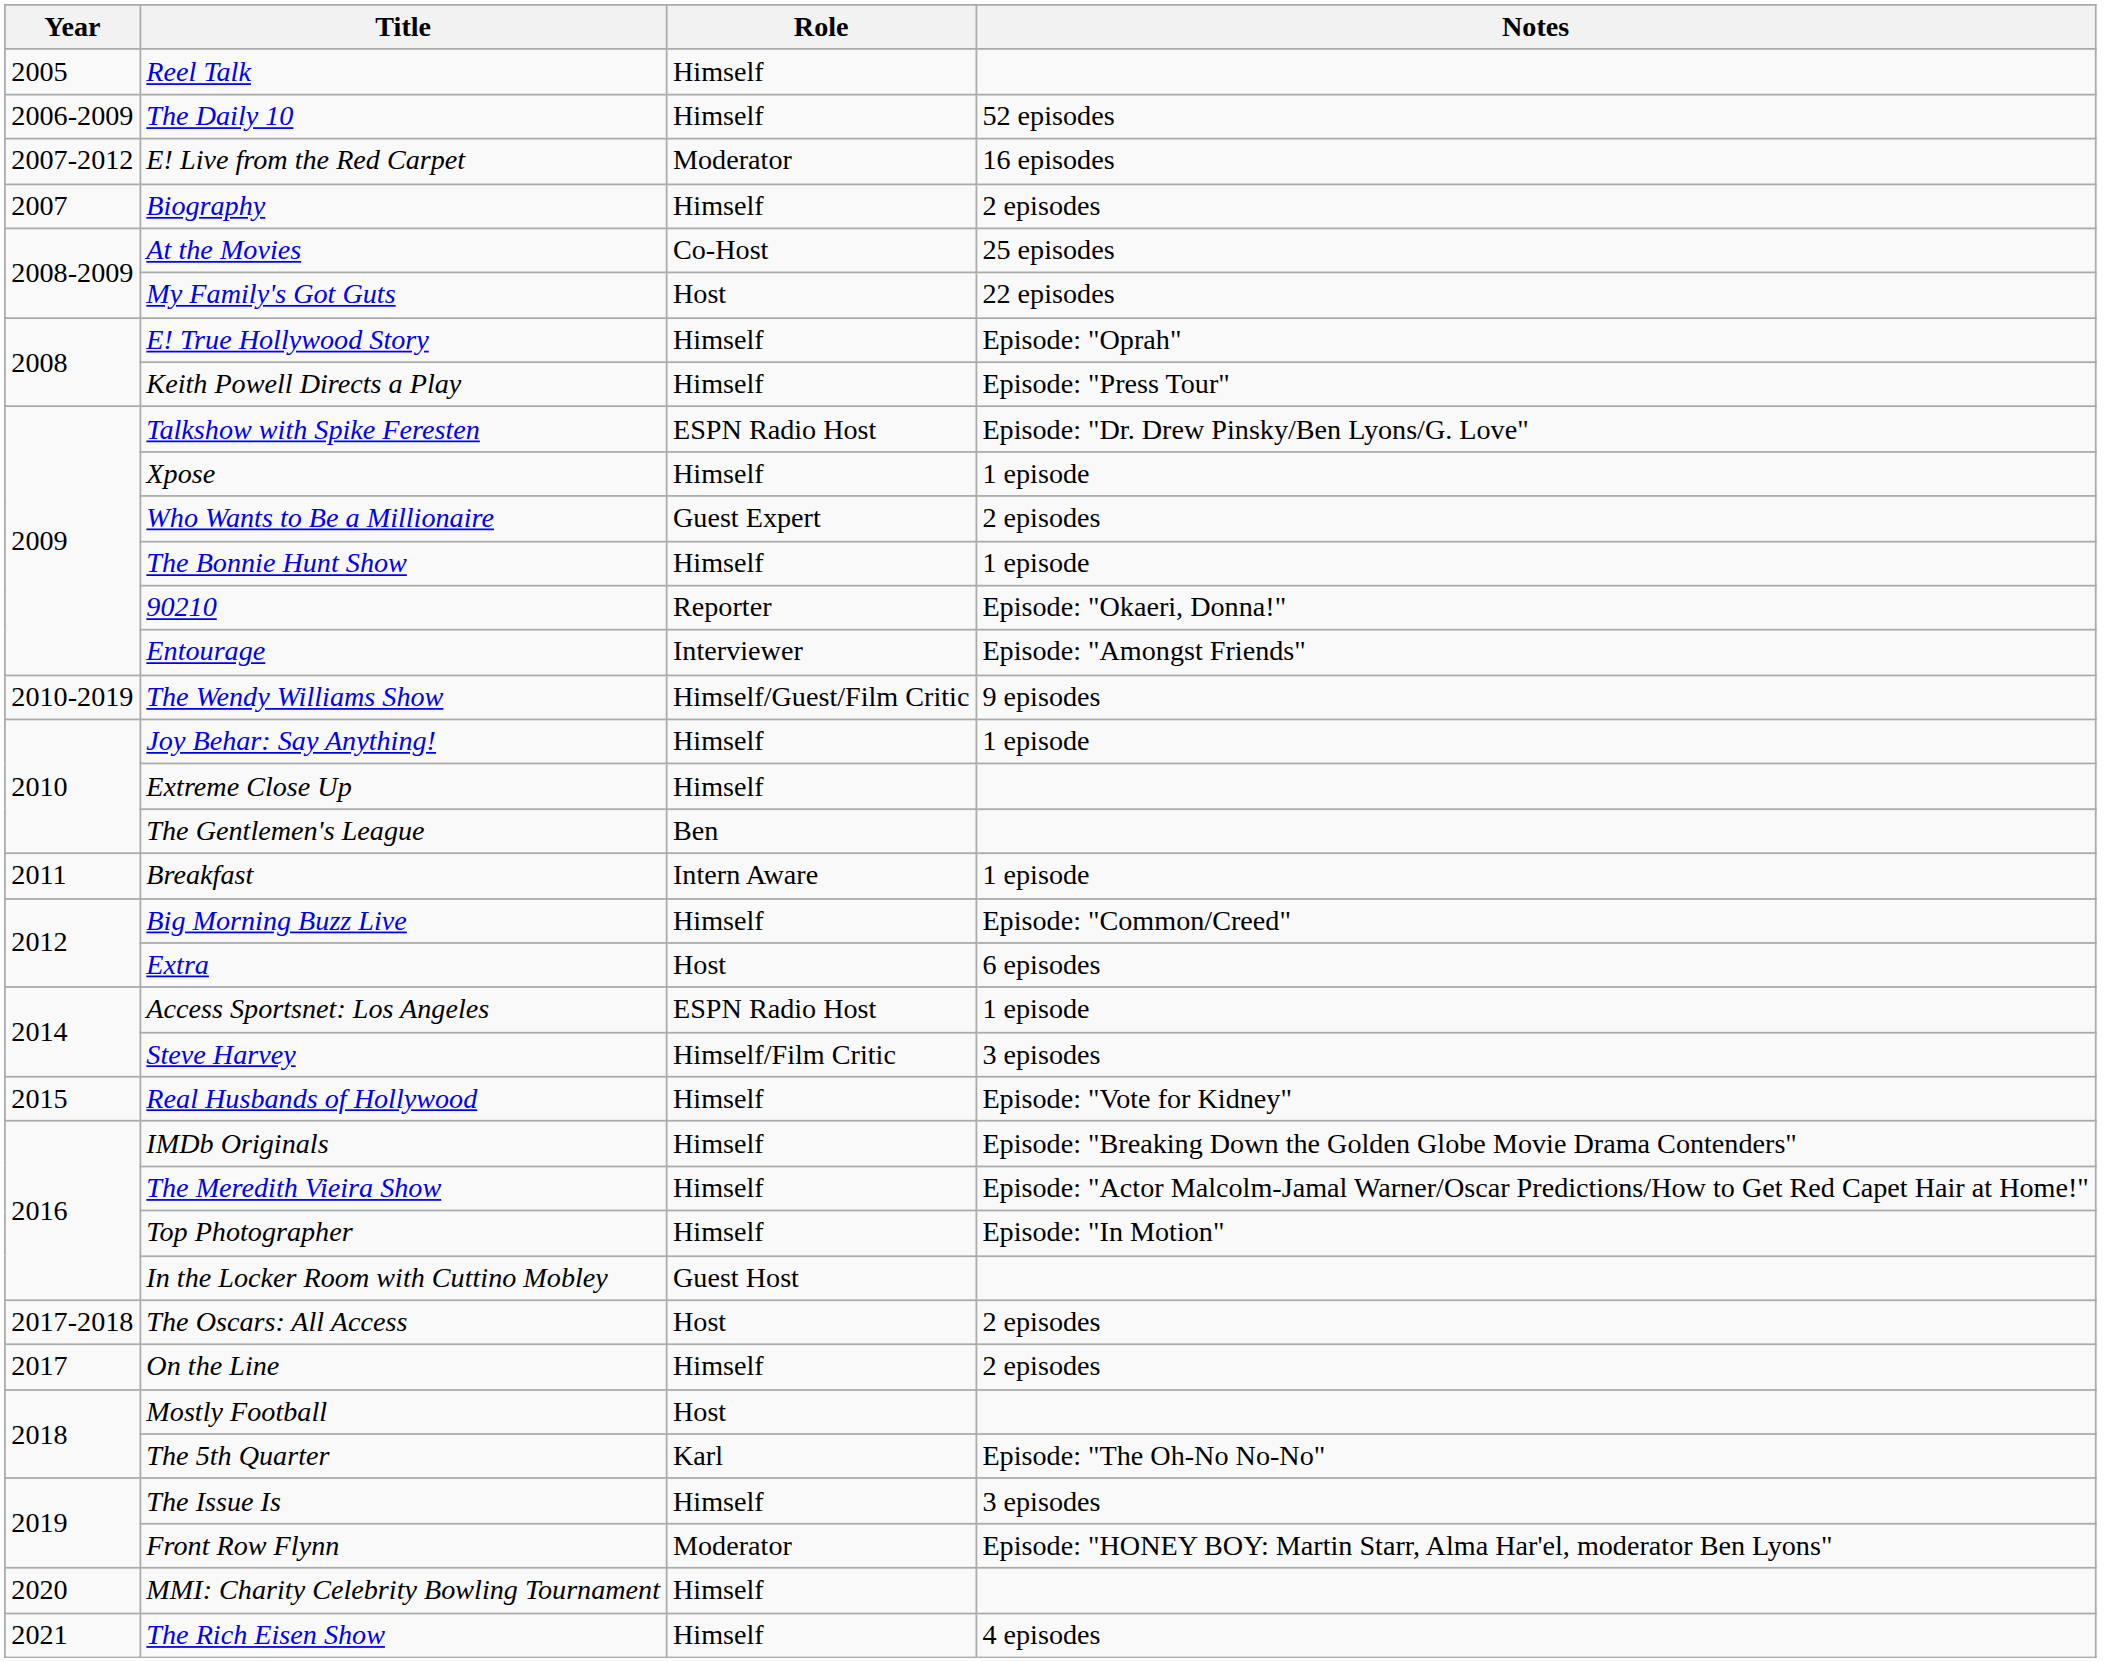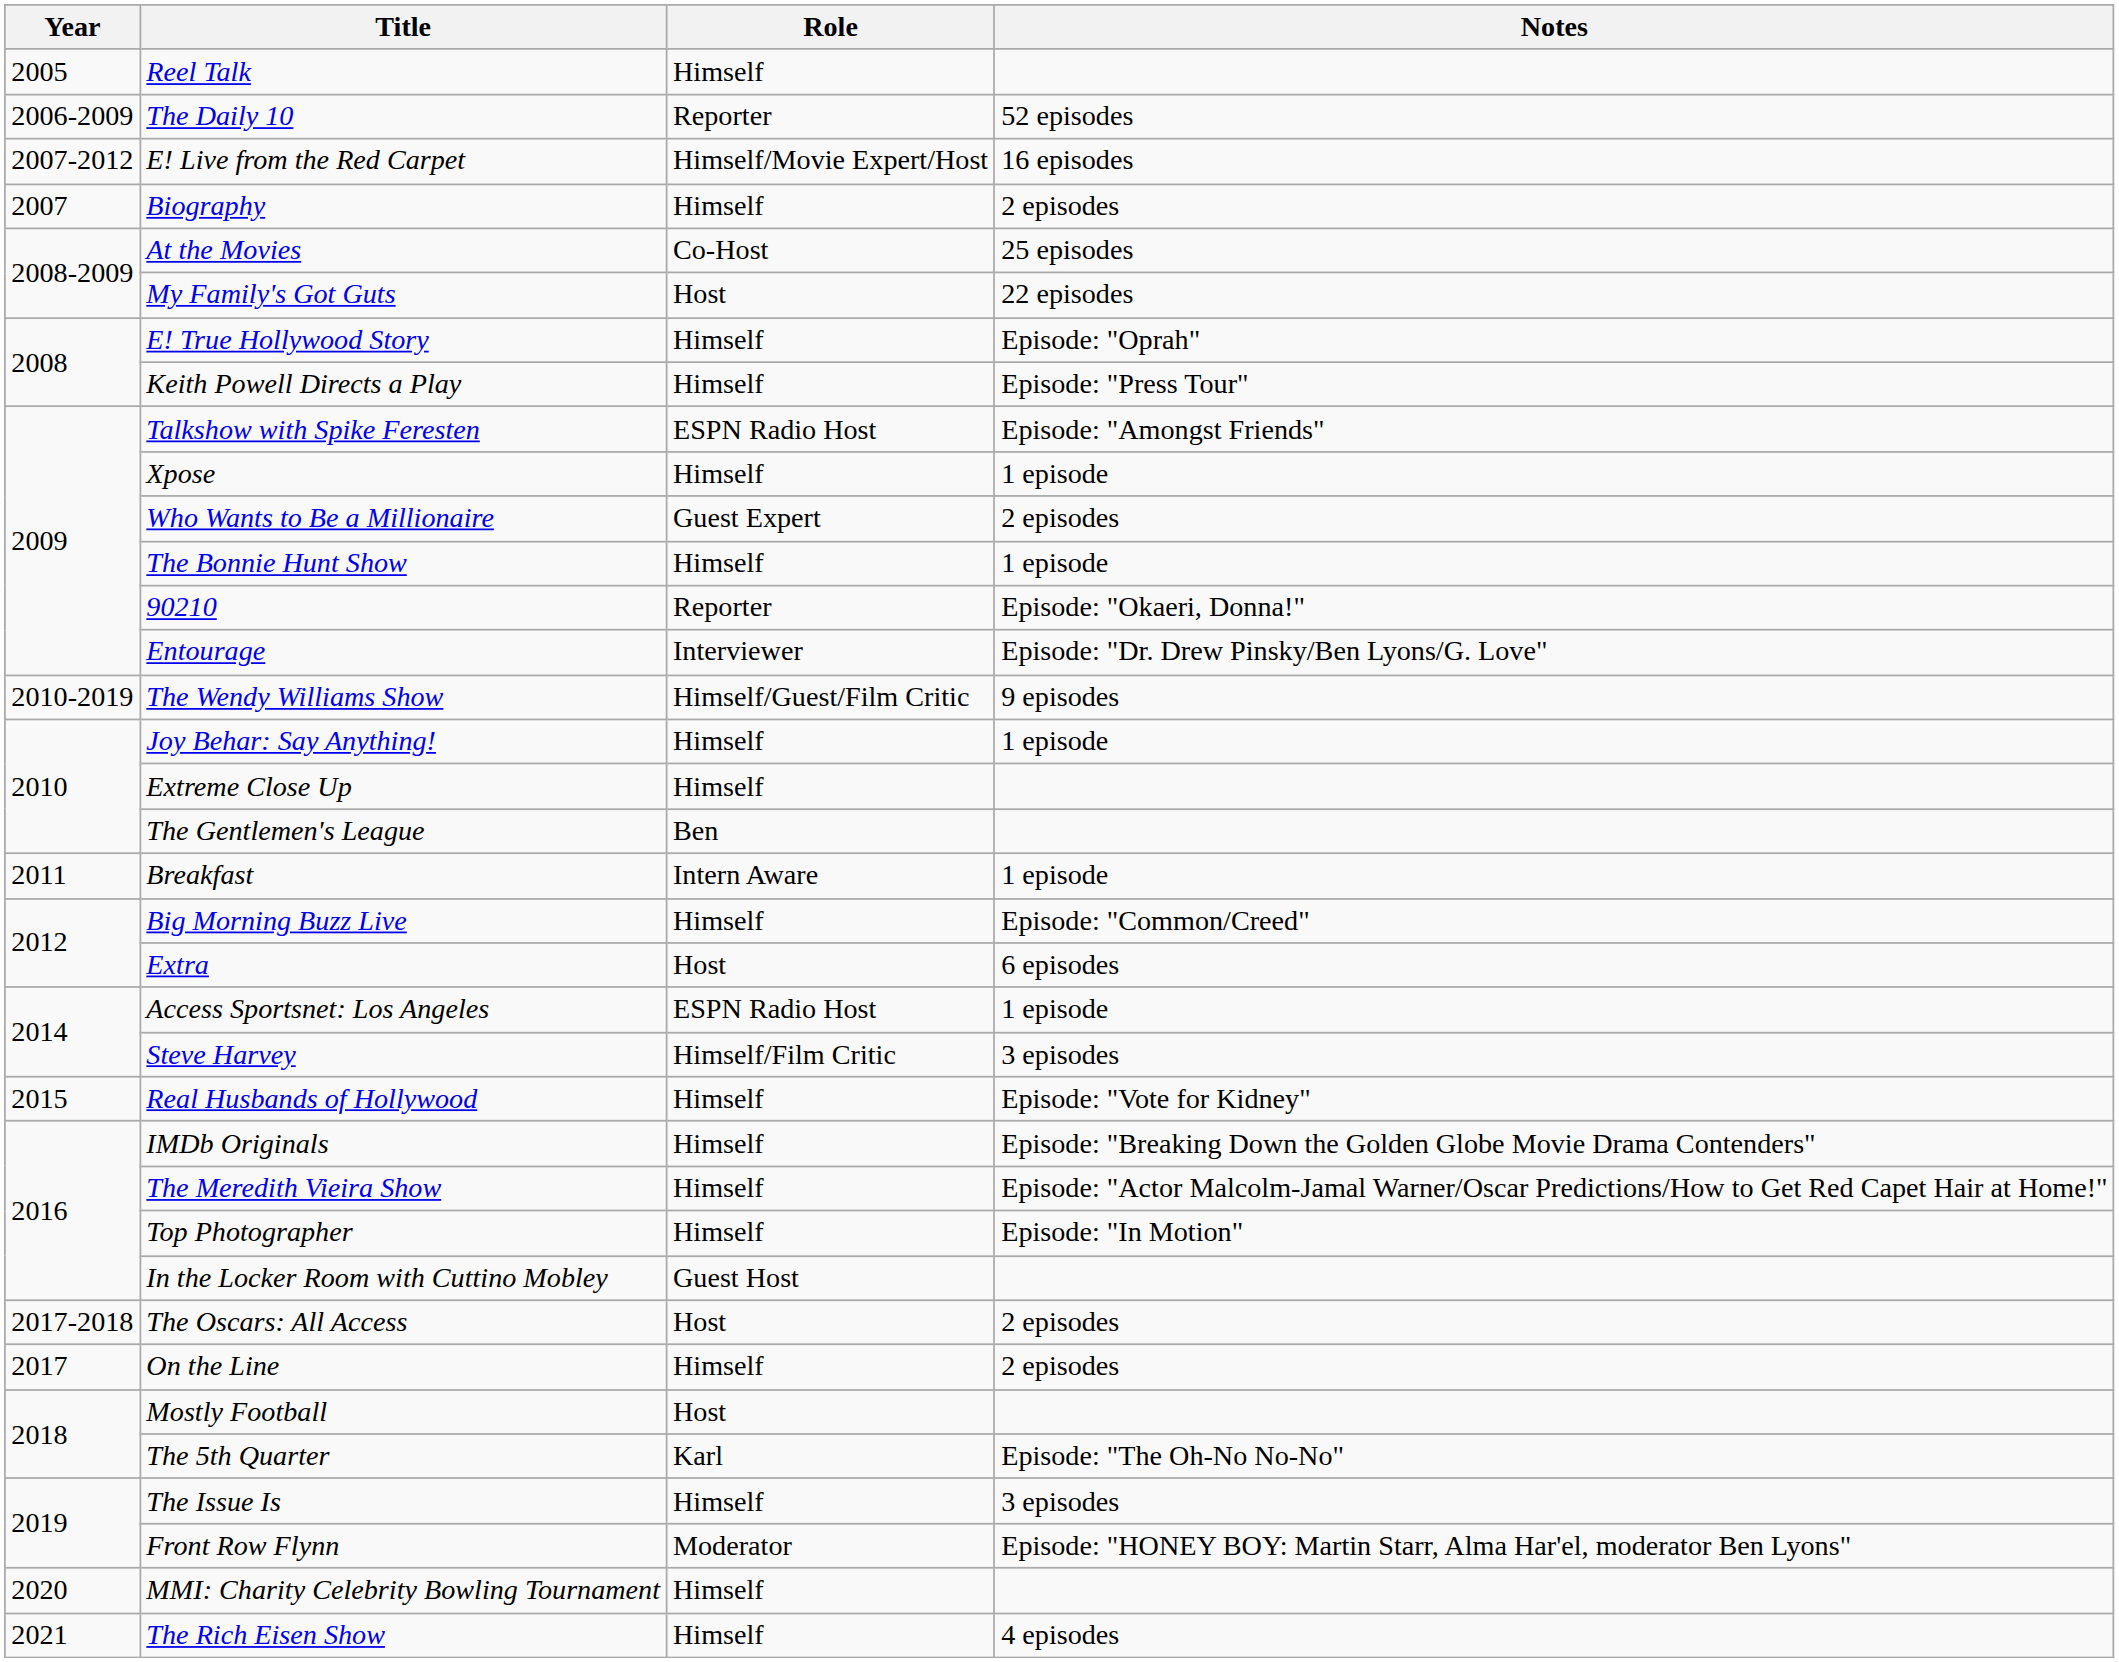The Daily 10 | Role: Himself -> Reporter
E! Live from the Red Carpet | Role: Moderator -> Himself/Movie Expert/Host
Talkshow with Spike Feresten | Notes: Episode: "Dr. Drew Pinsky/Ben Lyons/G. Love" -> Episode: "Amongst Friends"
Entourage | Notes: Episode: "Amongst Friends" -> Episode: "Dr. Drew Pinsky/Ben Lyons/G. Love"
